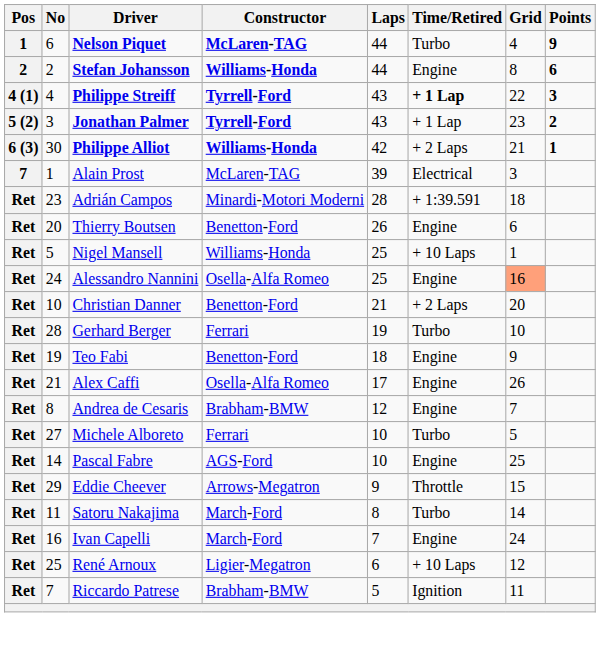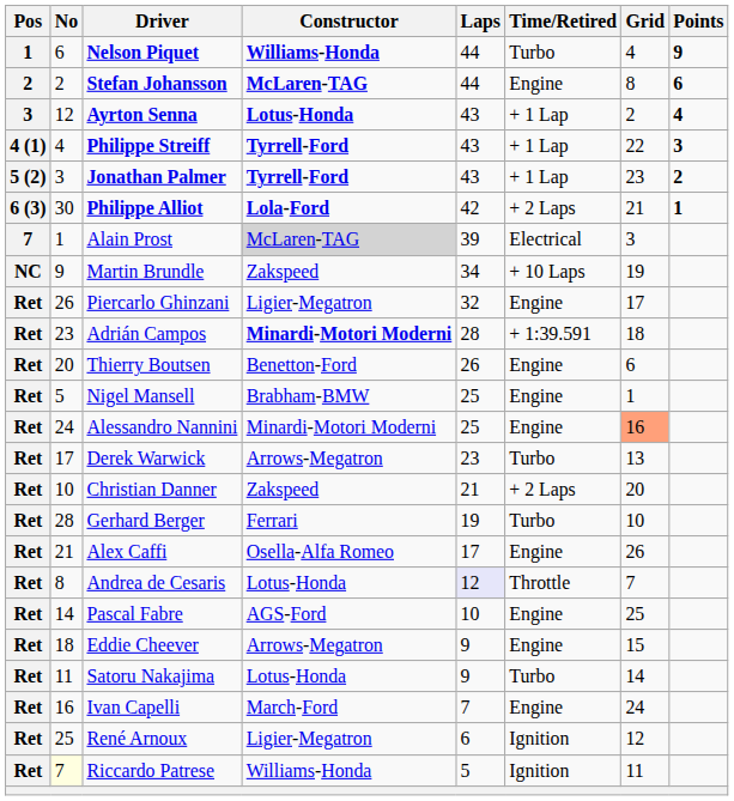Nelson Piquet | Constructor: McLaren-TAG -> Williams-Honda
Stefan Johansson | Constructor: Williams-Honda -> McLaren-TAG
+ row: 3 | 12 | Ayrton Senna | Lotus-Honda | 43 | + 1 Lap | 2 | 4
Philippe Streiff | Time/Retired: bold -> normal
Philippe Alliot | Constructor: Williams-Honda -> Lola-Ford
Alain Prost | Constructor: no background -> lightgrey background
+ row: NC | 9 | Martin Brundle | Zakspeed | 34 | + 10 Laps | 19
+ row: Ret | 26 | Piercarlo Ghinzani | Ligier-Megatron | 32 | Engine | 17
Adrián Campos | Constructor: normal -> bold
Nigel Mansell | Constructor: Williams-Honda -> Brabham-BMW
Nigel Mansell | Time/Retired: + 10 Laps -> Engine
Alessandro Nannini | Constructor: Osella-Alfa Romeo -> Minardi-Motori Moderni
+ row: Ret | 17 | Derek Warwick | Arrows-Megatron | 23 | Turbo | 13
Christian Danner | Constructor: Benetton-Ford -> Zakspeed
- row: Ret | 19 | Teo Fabi | Benetton-Ford | 18 | Engine | 9
Andrea de Cesaris | Constructor: Brabham-BMW -> Lotus-Honda
Andrea de Cesaris | Laps: no background -> lavender background
Andrea de Cesaris | Time/Retired: Engine -> Throttle
- row: Ret | 27 | Michele Alboreto | Ferrari | 10 | Turbo | 5
Eddie Cheever | No: 29 -> 18
Eddie Cheever | Time/Retired: Throttle -> Engine
Satoru Nakajima | Constructor: March-Ford -> Lotus-Honda
Satoru Nakajima | Laps: 8 -> 9
René Arnoux | Time/Retired: + 10 Laps -> Ignition
Riccardo Patrese | No: no background -> lightyellow background
Riccardo Patrese | Constructor: Brabham-BMW -> Williams-Honda
